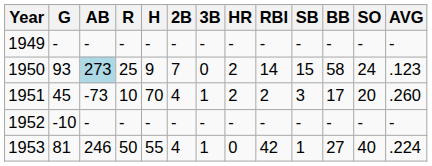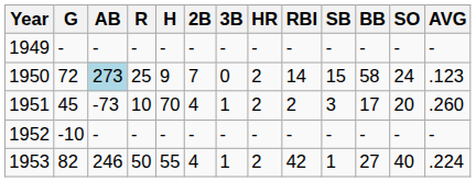1950 | G: 93 -> 72
1953 | G: 81 -> 82
1953 | HR: 0 -> 2
